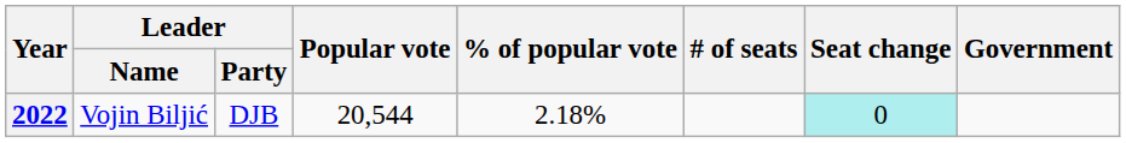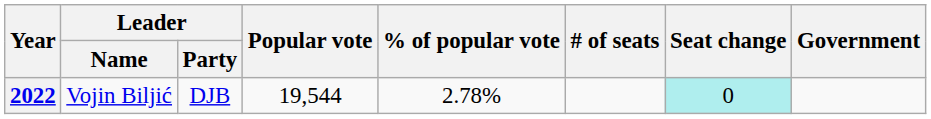2022 | Popular vote: 20,544 -> 19,544
2022 | % of popular vote: 2.18% -> 2.78%
